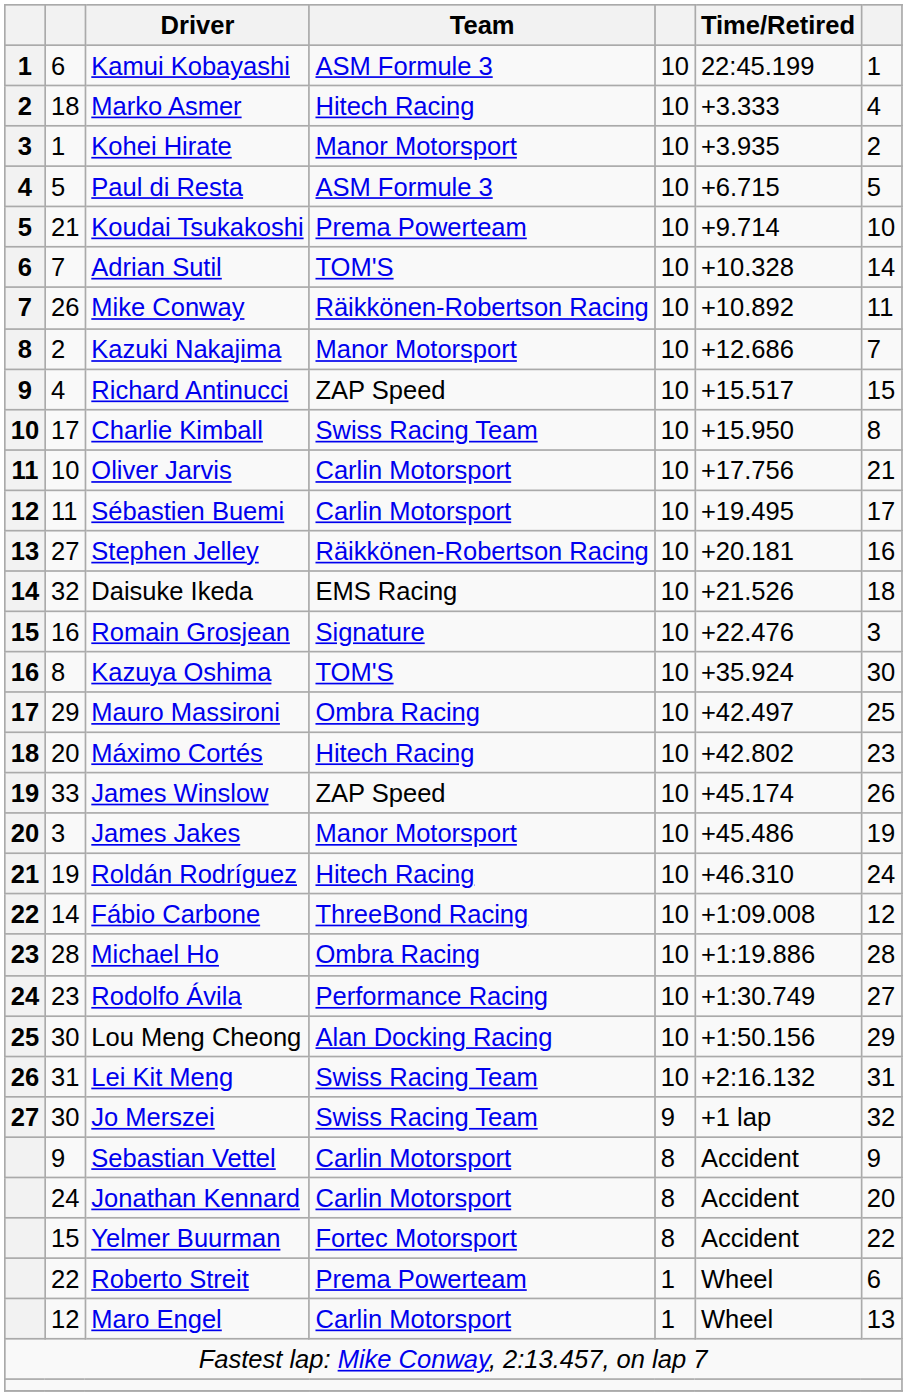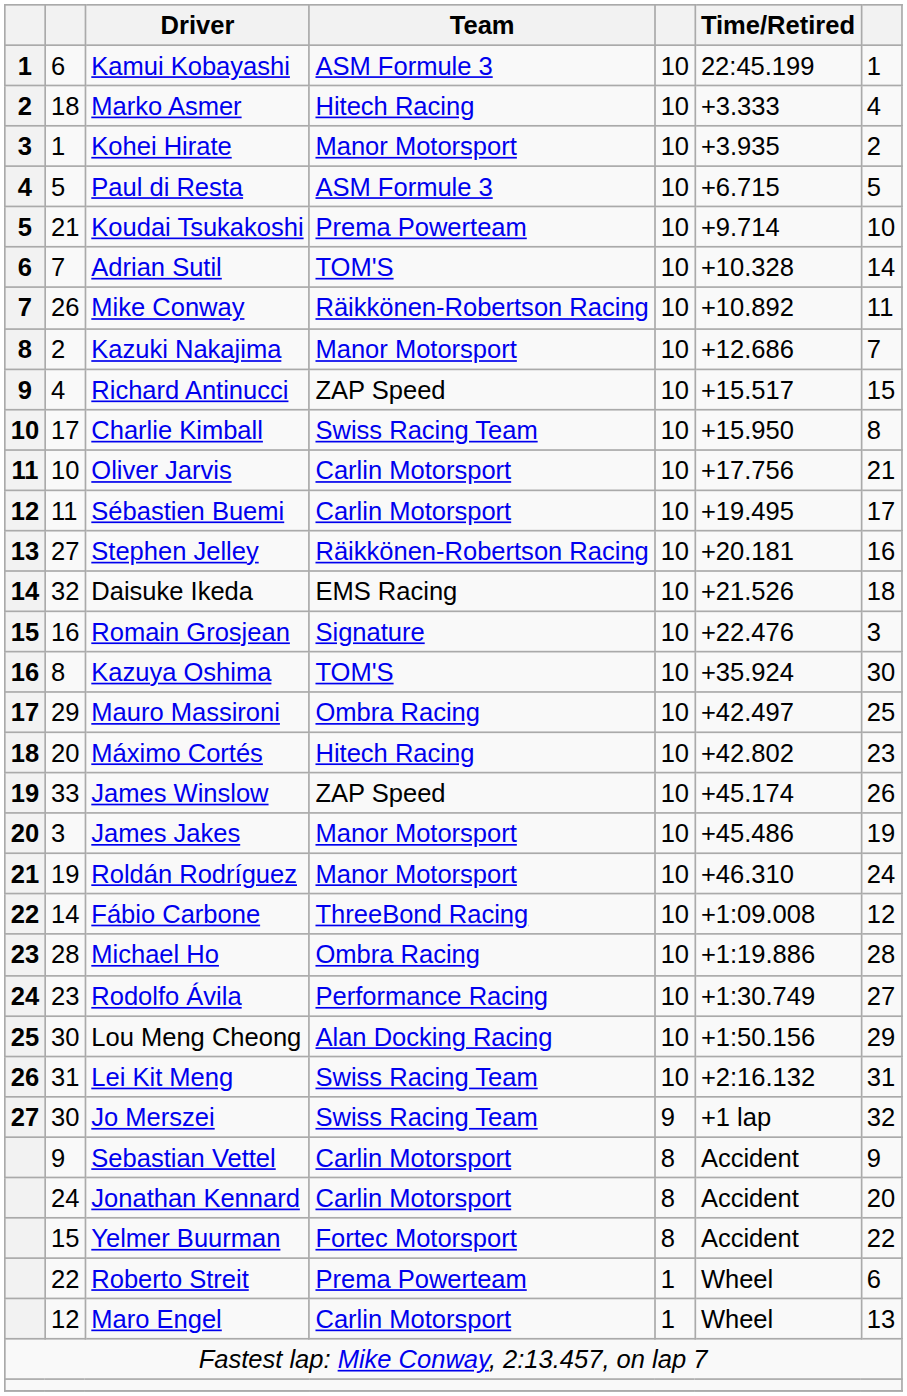Roldán Rodríguez | Team: Hitech Racing -> Manor Motorsport
